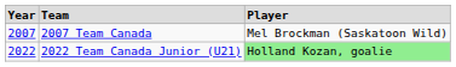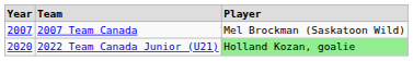2022 Team Canada Junior (U21) | column 1: 2022 -> 2020
